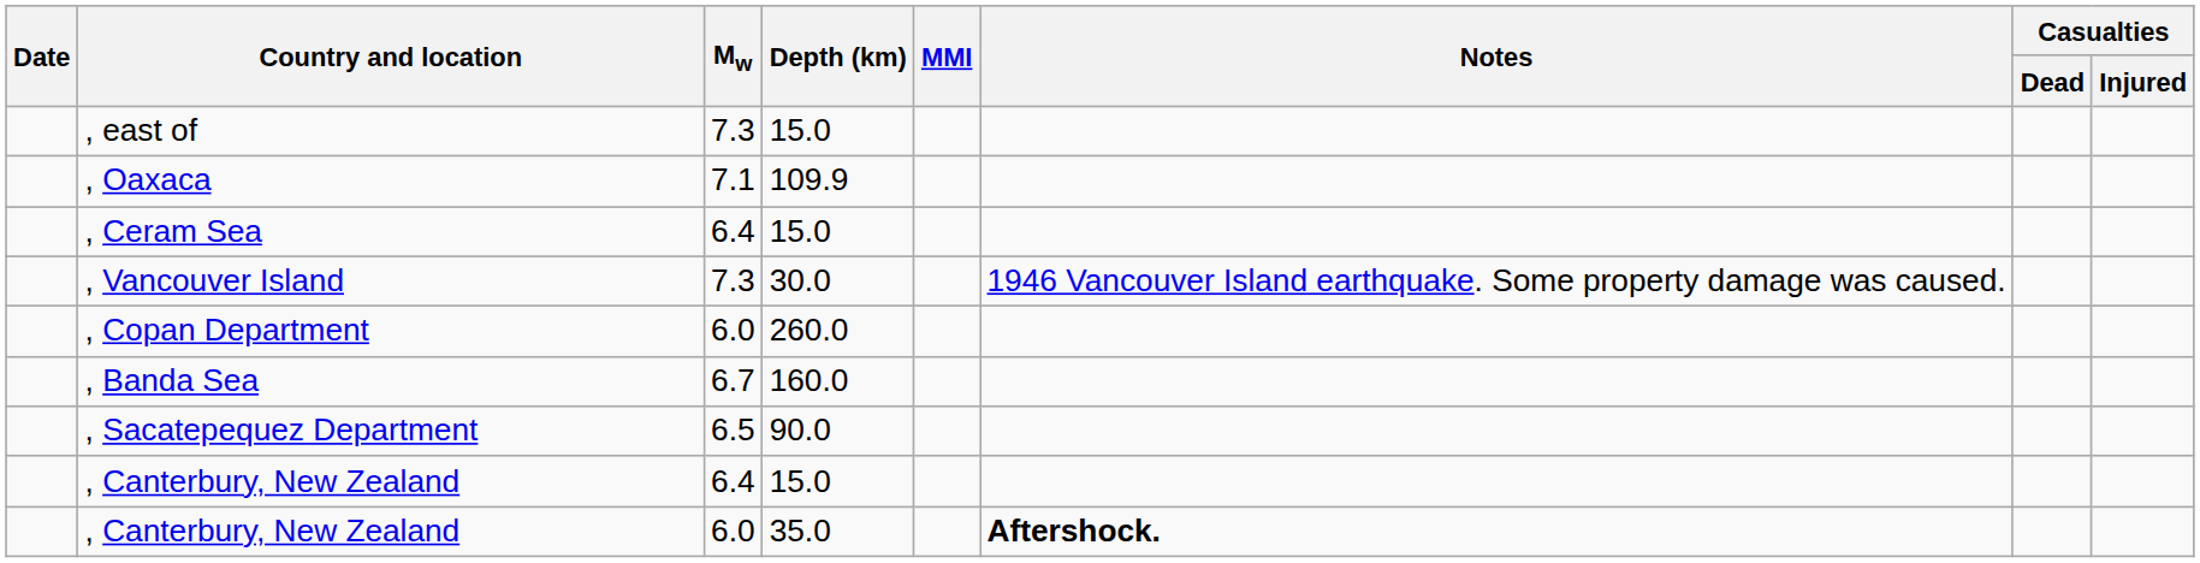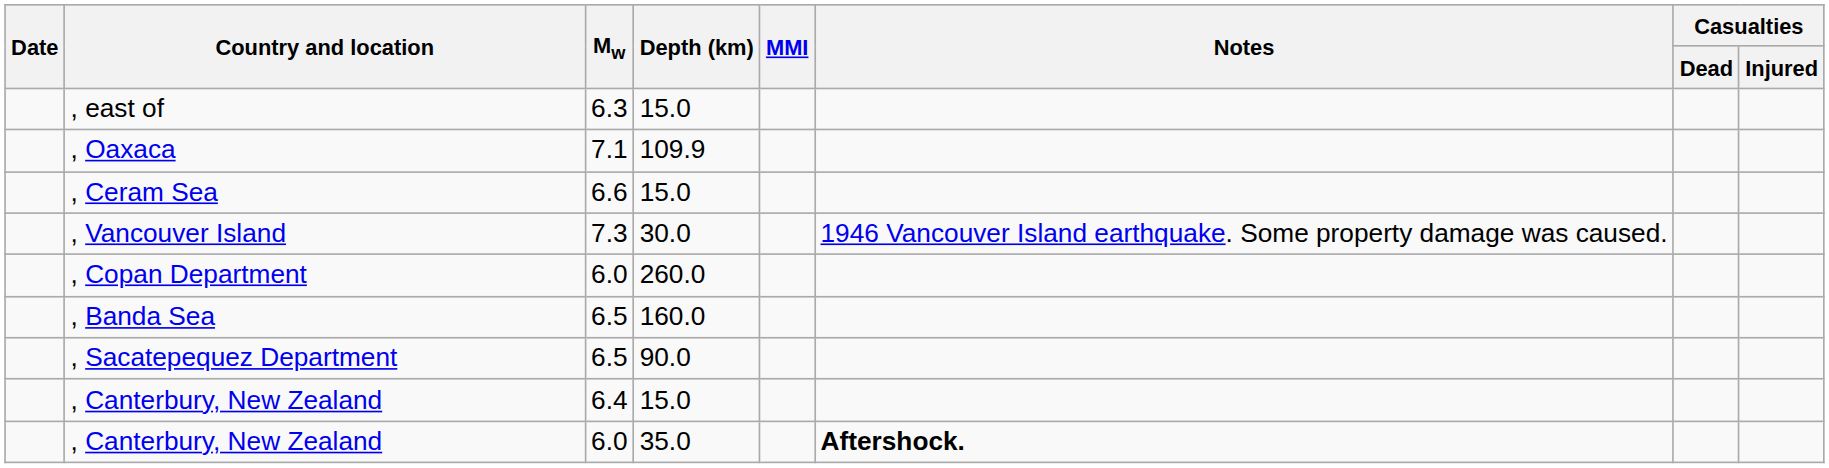, east of | Mw: 7.3 -> 6.3
, Ceram Sea | Mw: 6.4 -> 6.6
, Banda Sea | Mw: 6.7 -> 6.5
